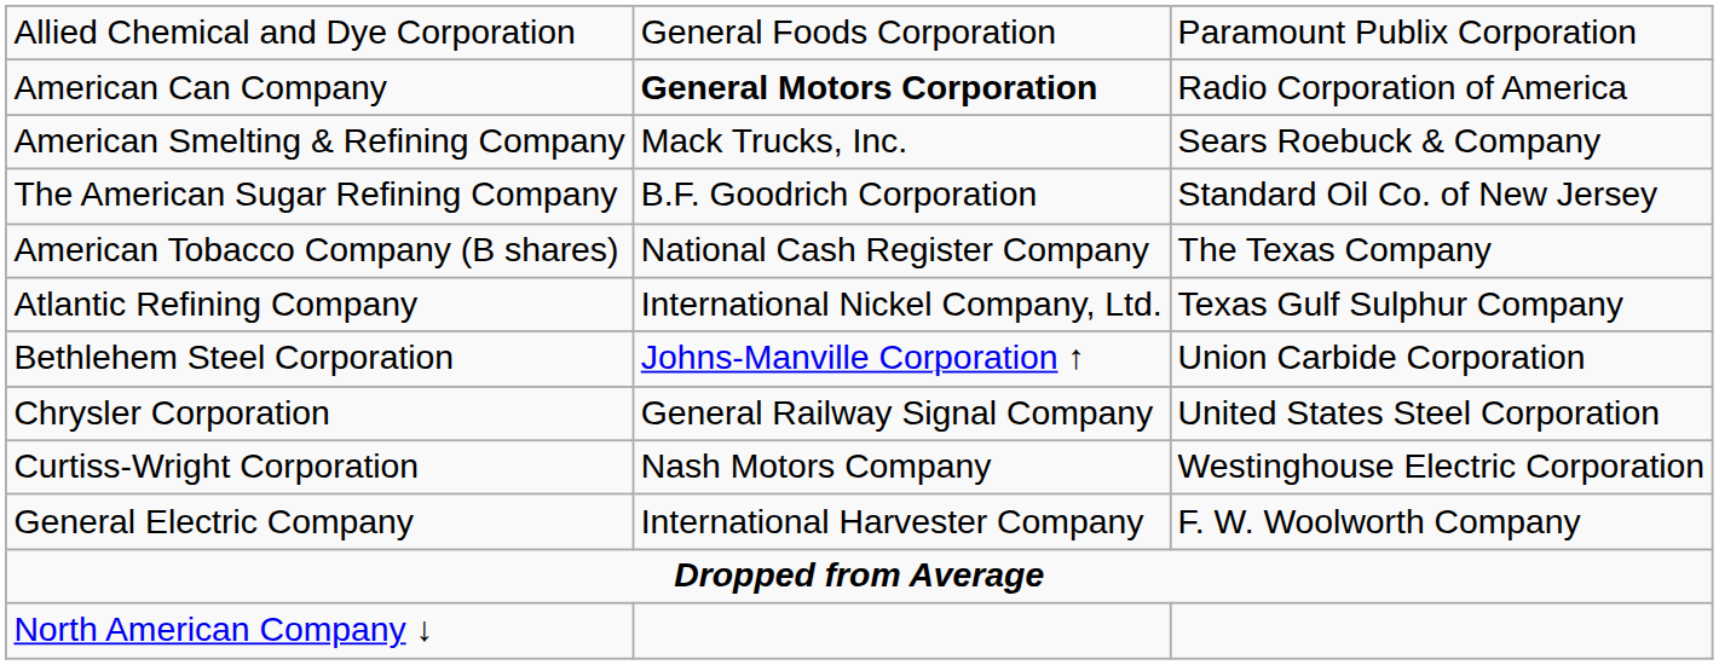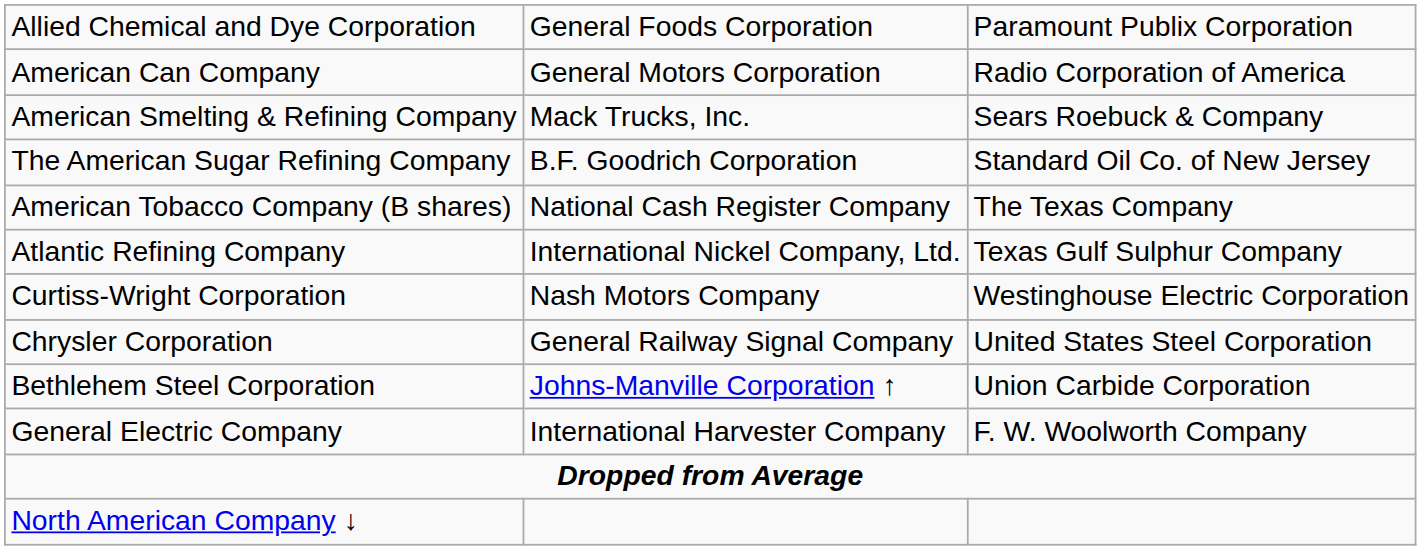American Can Company | column 2: bold -> normal
rows swapped: Bethlehem Steel Corporation <-> Curtiss-Wright Corporation
